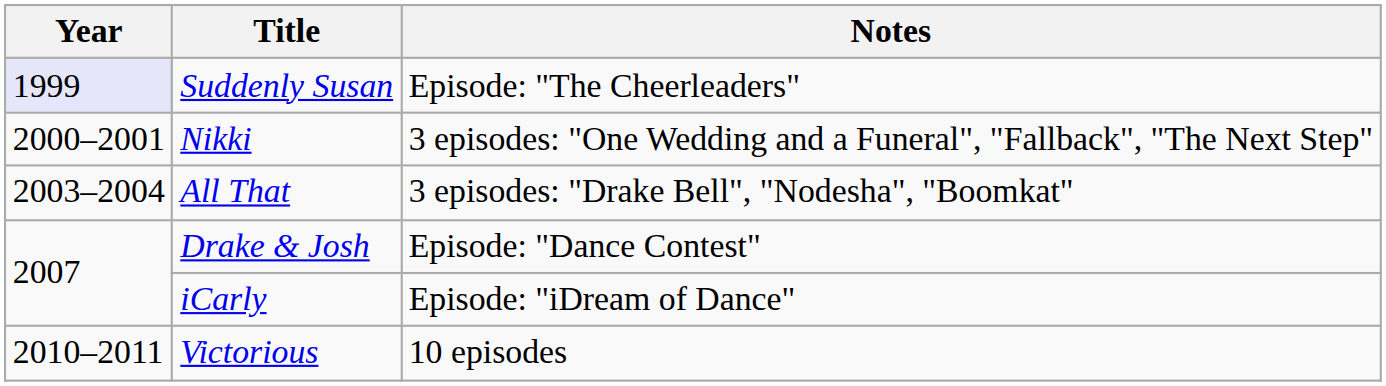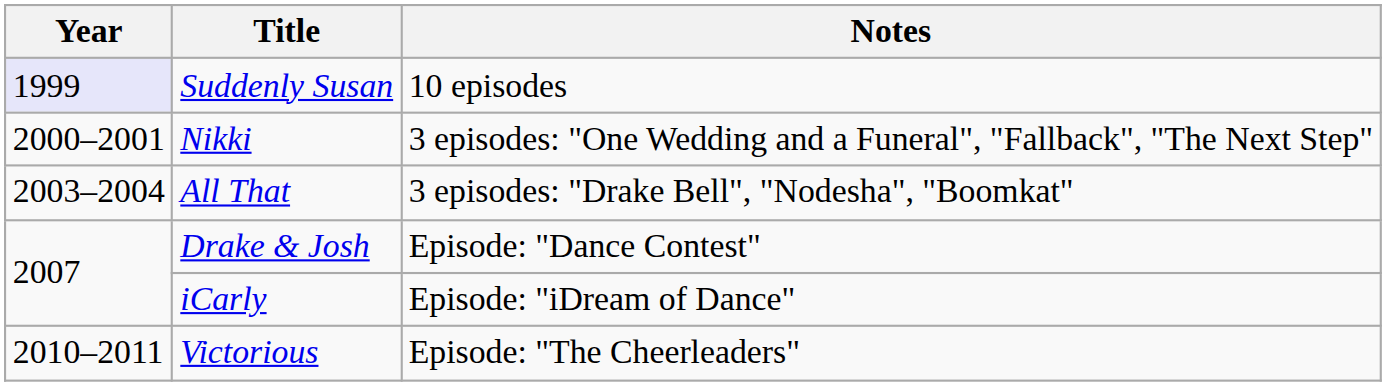Suddenly Susan | Notes: Episode: "The Cheerleaders" -> 10 episodes
Victorious | Notes: 10 episodes -> Episode: "The Cheerleaders"
